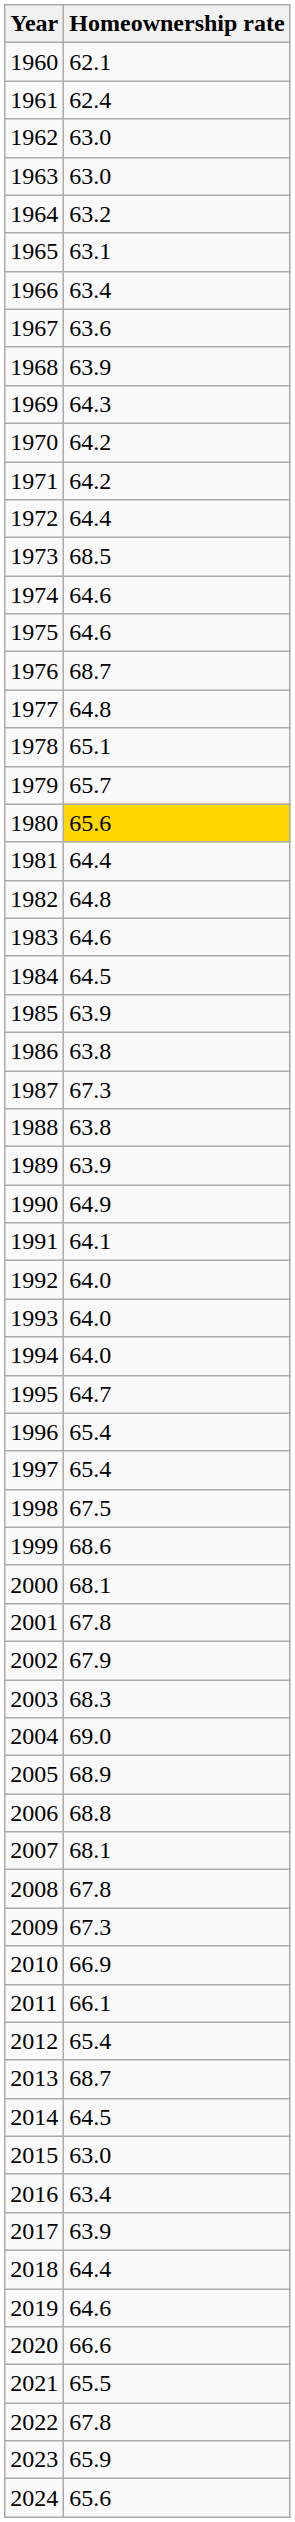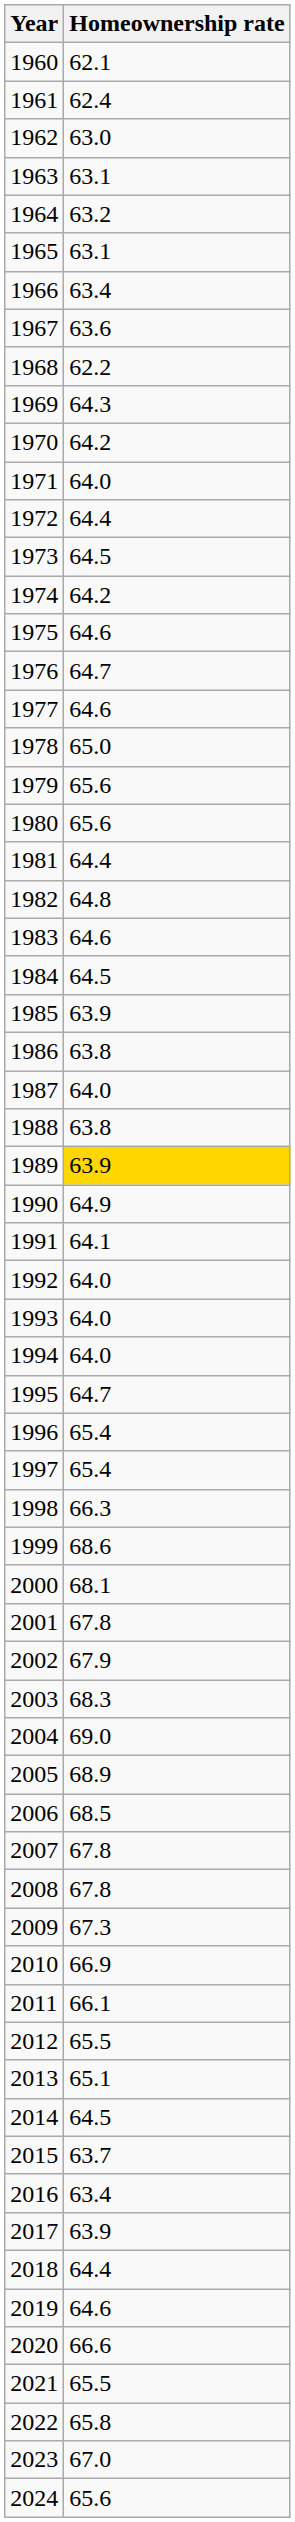1963 | Homeownership rate: 63.0 -> 63.1
1968 | Homeownership rate: 63.9 -> 62.2
1971 | Homeownership rate: 64.2 -> 64.0
1973 | Homeownership rate: 68.5 -> 64.5
1974 | Homeownership rate: 64.6 -> 64.2
1976 | Homeownership rate: 68.7 -> 64.7
1977 | Homeownership rate: 64.8 -> 64.6
1978 | Homeownership rate: 65.1 -> 65.0
1979 | Homeownership rate: 65.7 -> 65.6
1980 | Homeownership rate: gold background -> no background
1987 | Homeownership rate: 67.3 -> 64.0
1989 | Homeownership rate: no background -> gold background
1998 | Homeownership rate: 67.5 -> 66.3
2006 | Homeownership rate: 68.8 -> 68.5
2007 | Homeownership rate: 68.1 -> 67.8
2012 | Homeownership rate: 65.4 -> 65.5
2013 | Homeownership rate: 68.7 -> 65.1
2015 | Homeownership rate: 63.0 -> 63.7
2022 | Homeownership rate: 67.8 -> 65.8
2023 | Homeownership rate: 65.9 -> 67.0
